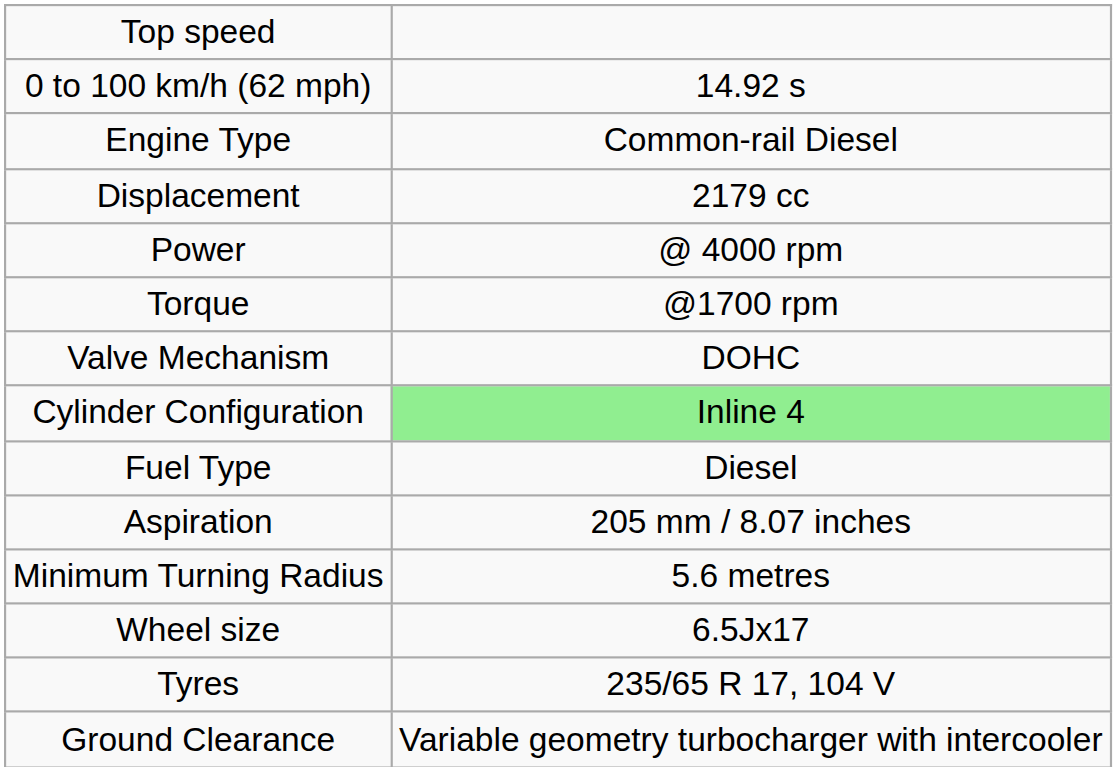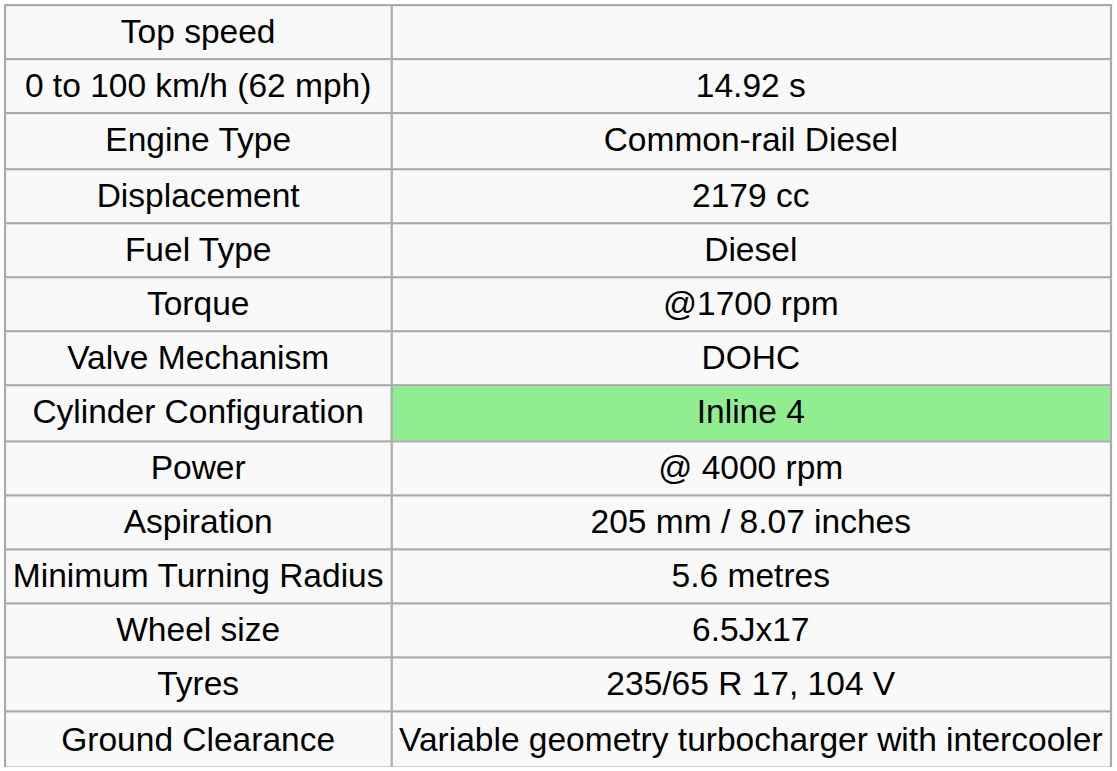rows swapped: Power <-> Fuel Type
